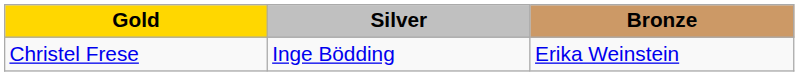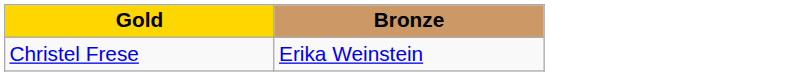- column: Silver | Inge Bödding
